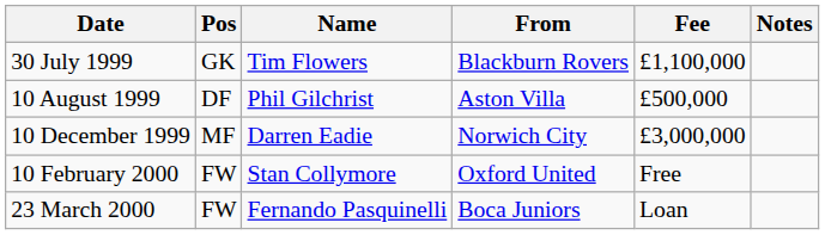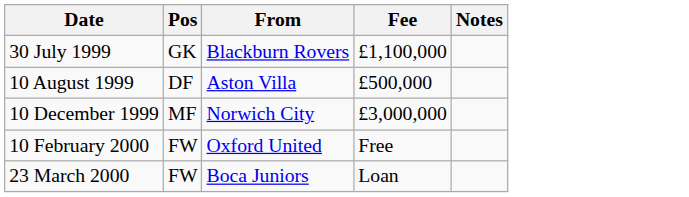- column: Name | Tim Flowers | Phil Gilchrist | Darren Eadie | Stan Collymore | Fernando Pasquinelli
